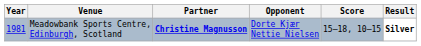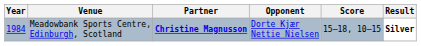Meadowbank Sports Centre, Edinburgh, Scotland | Year: 1981 -> 1984
